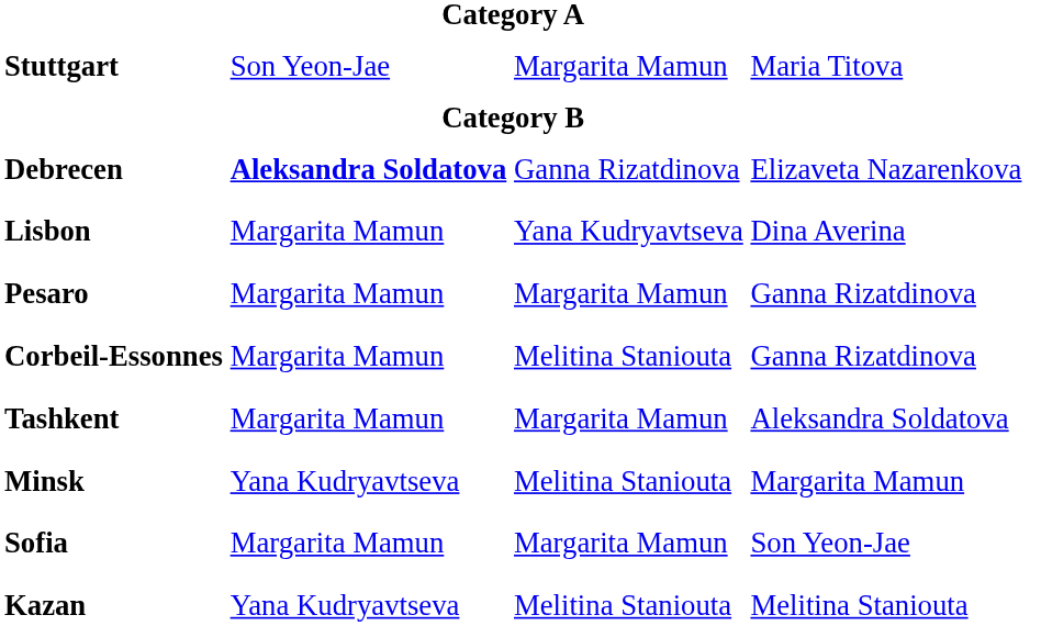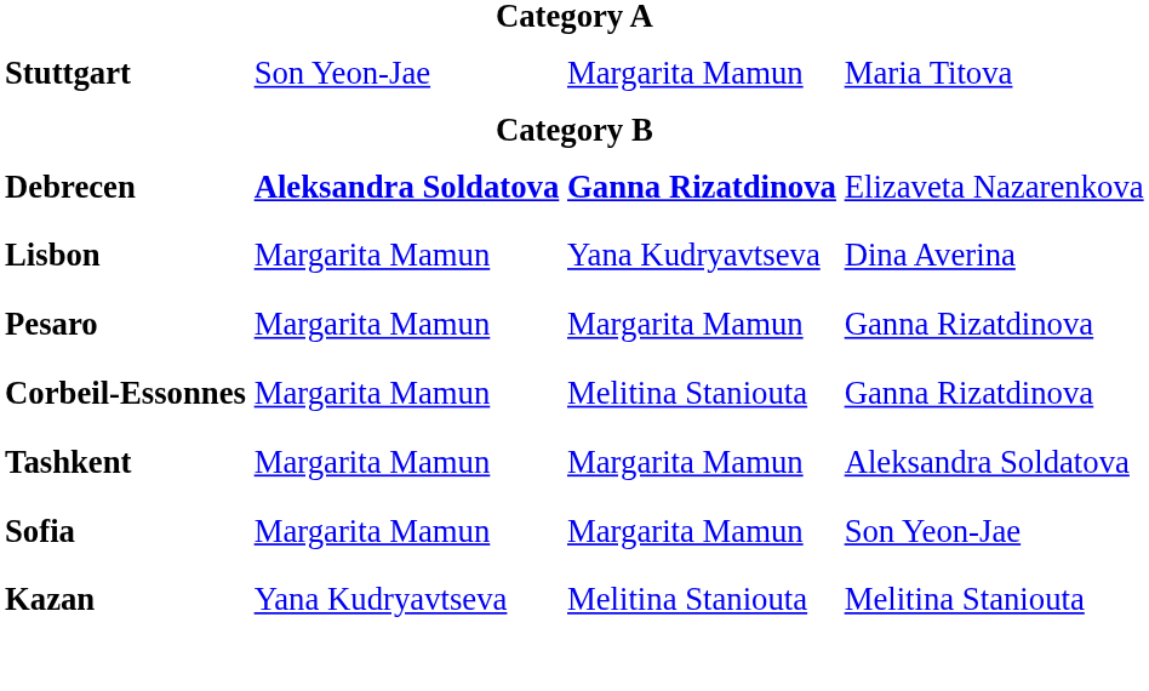Debrecen | column 3: normal -> bold
- row: Minsk | Yana Kudryavtseva | Melitina Staniouta | Margarita Mamun
